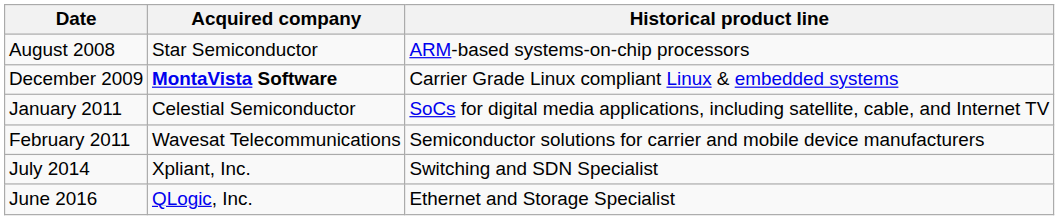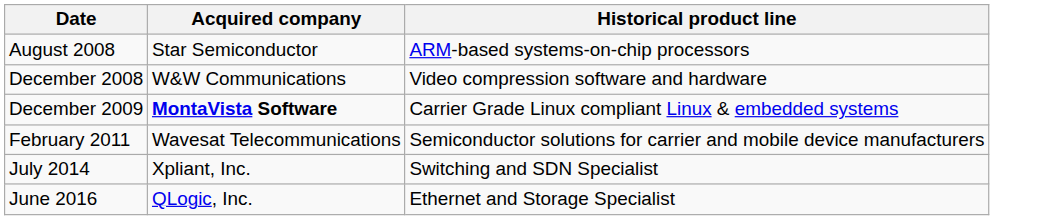+ row: December 2008 | W&W Communications | Video compression software and hardware
- row: January 2011 | Celestial Semiconductor | SoCs for digital media applications, including satellite, cable, and Internet TV
